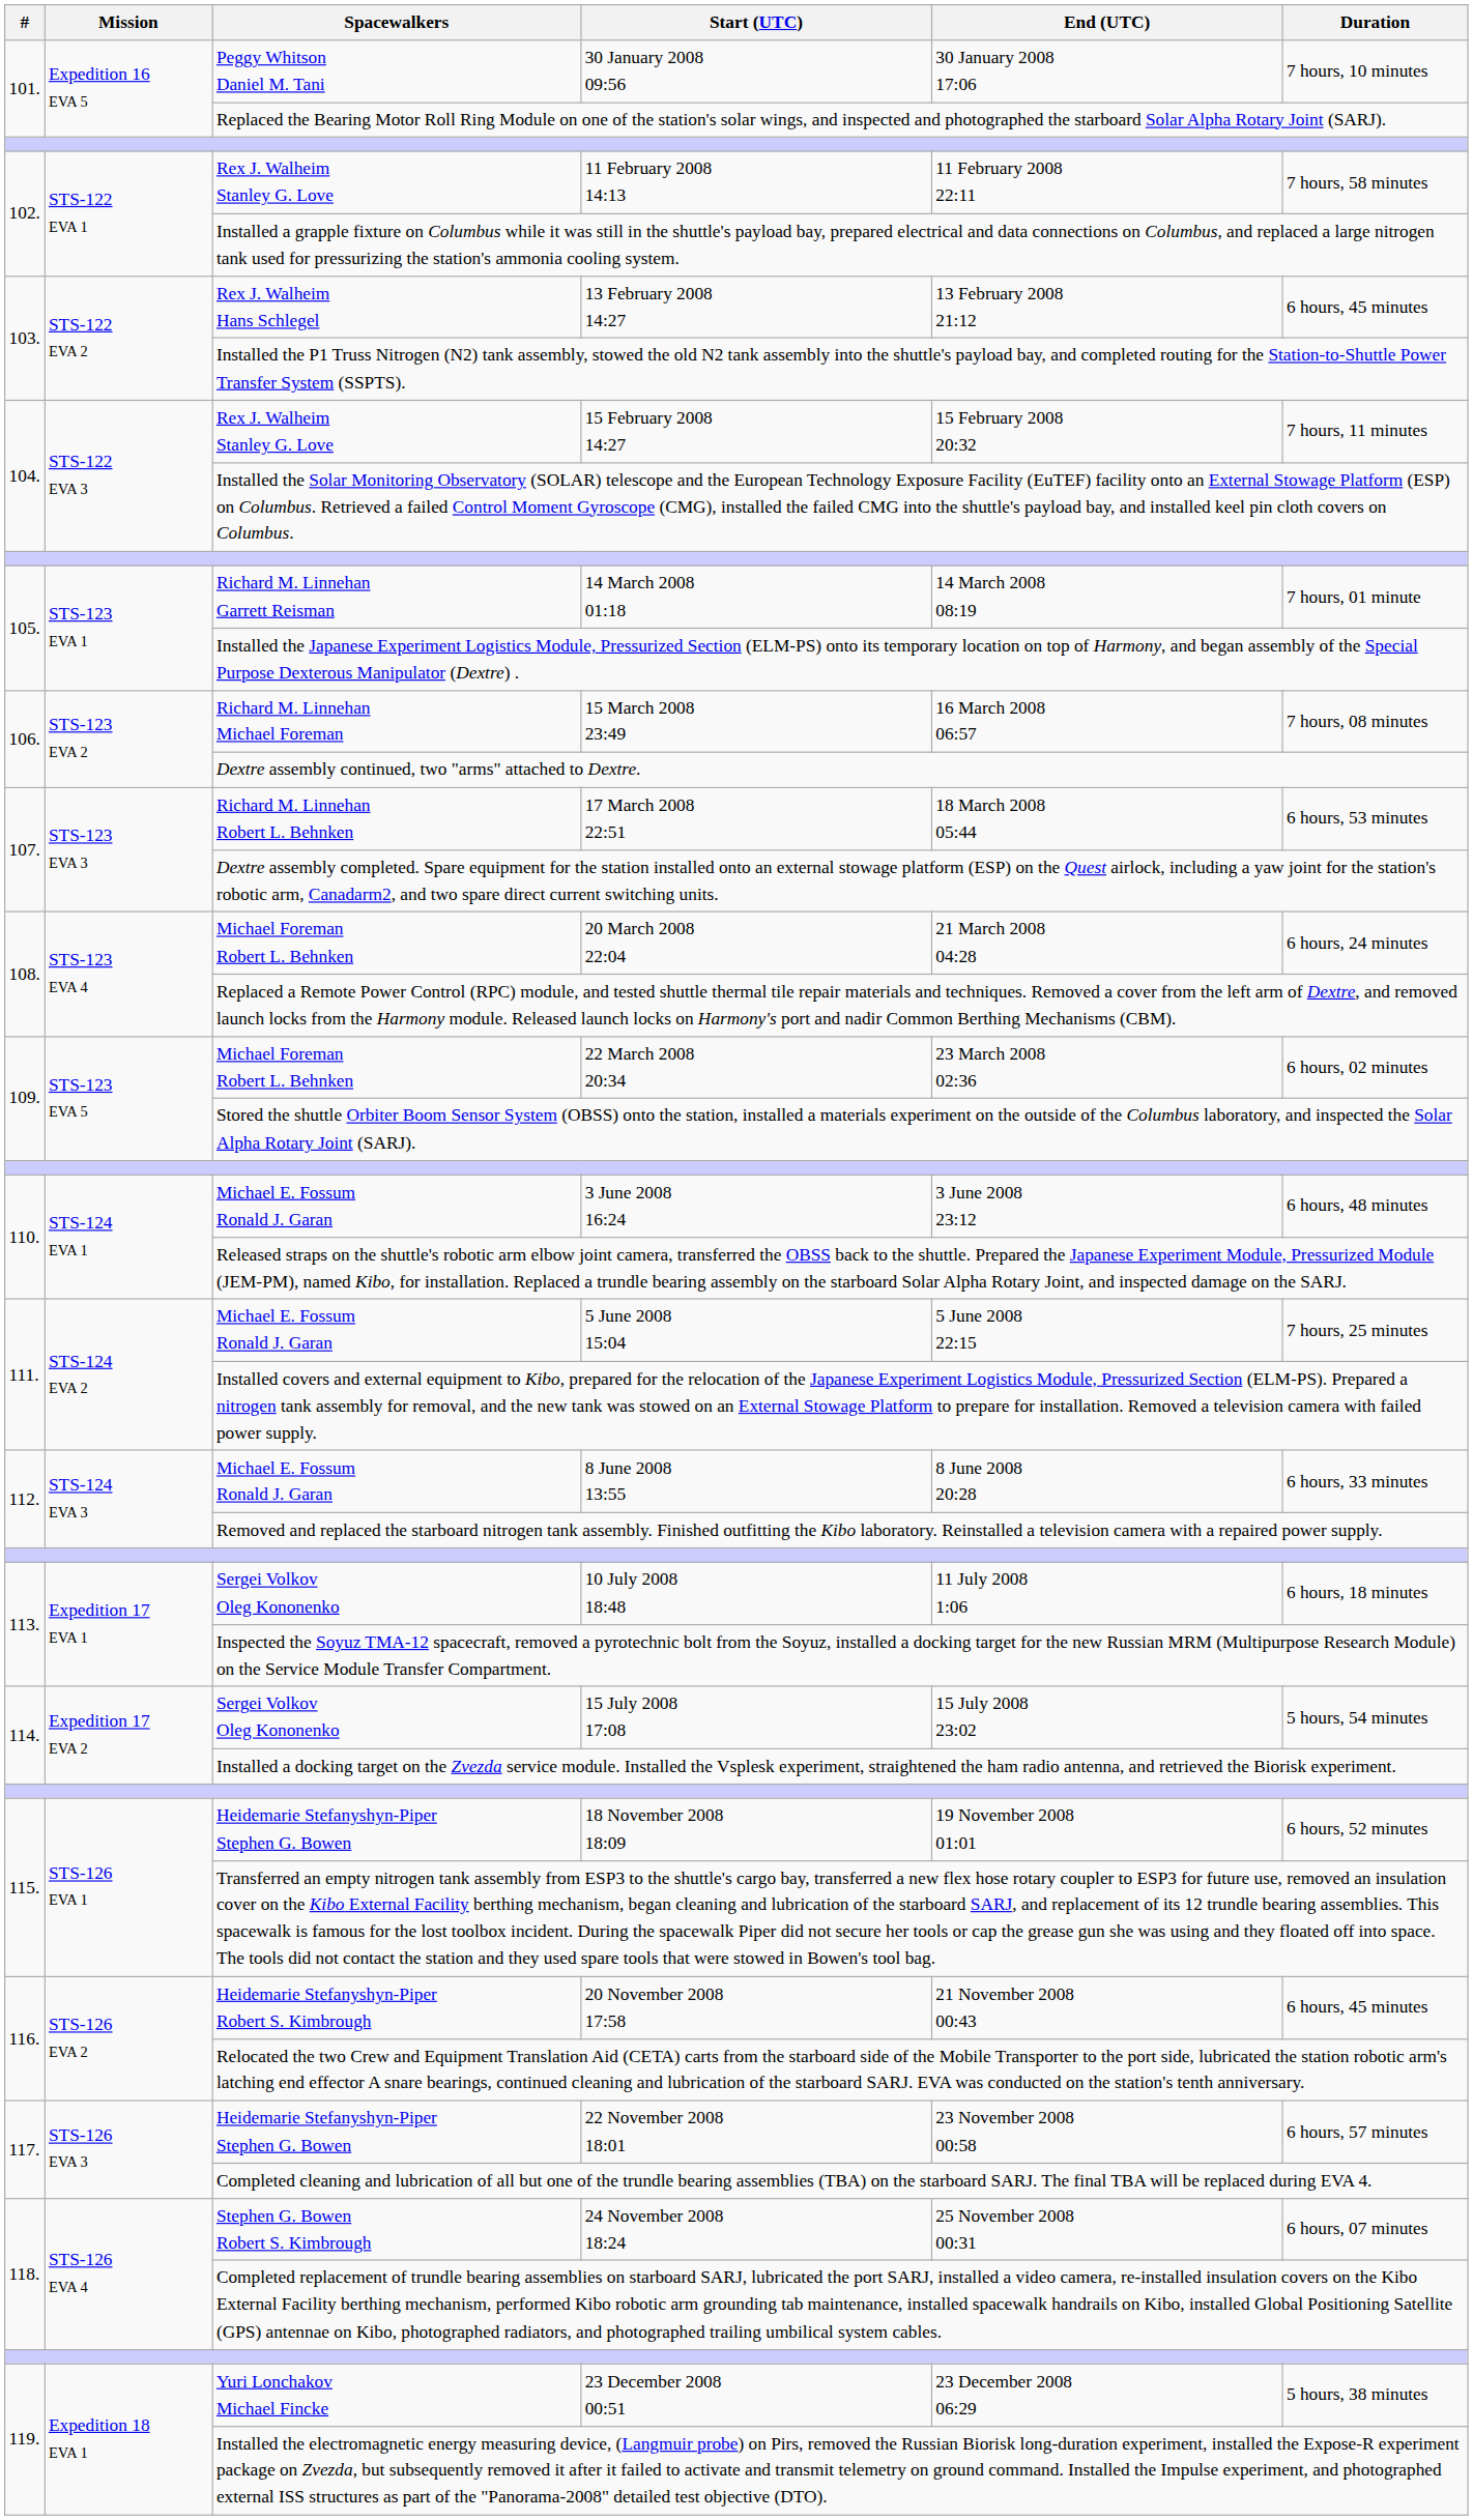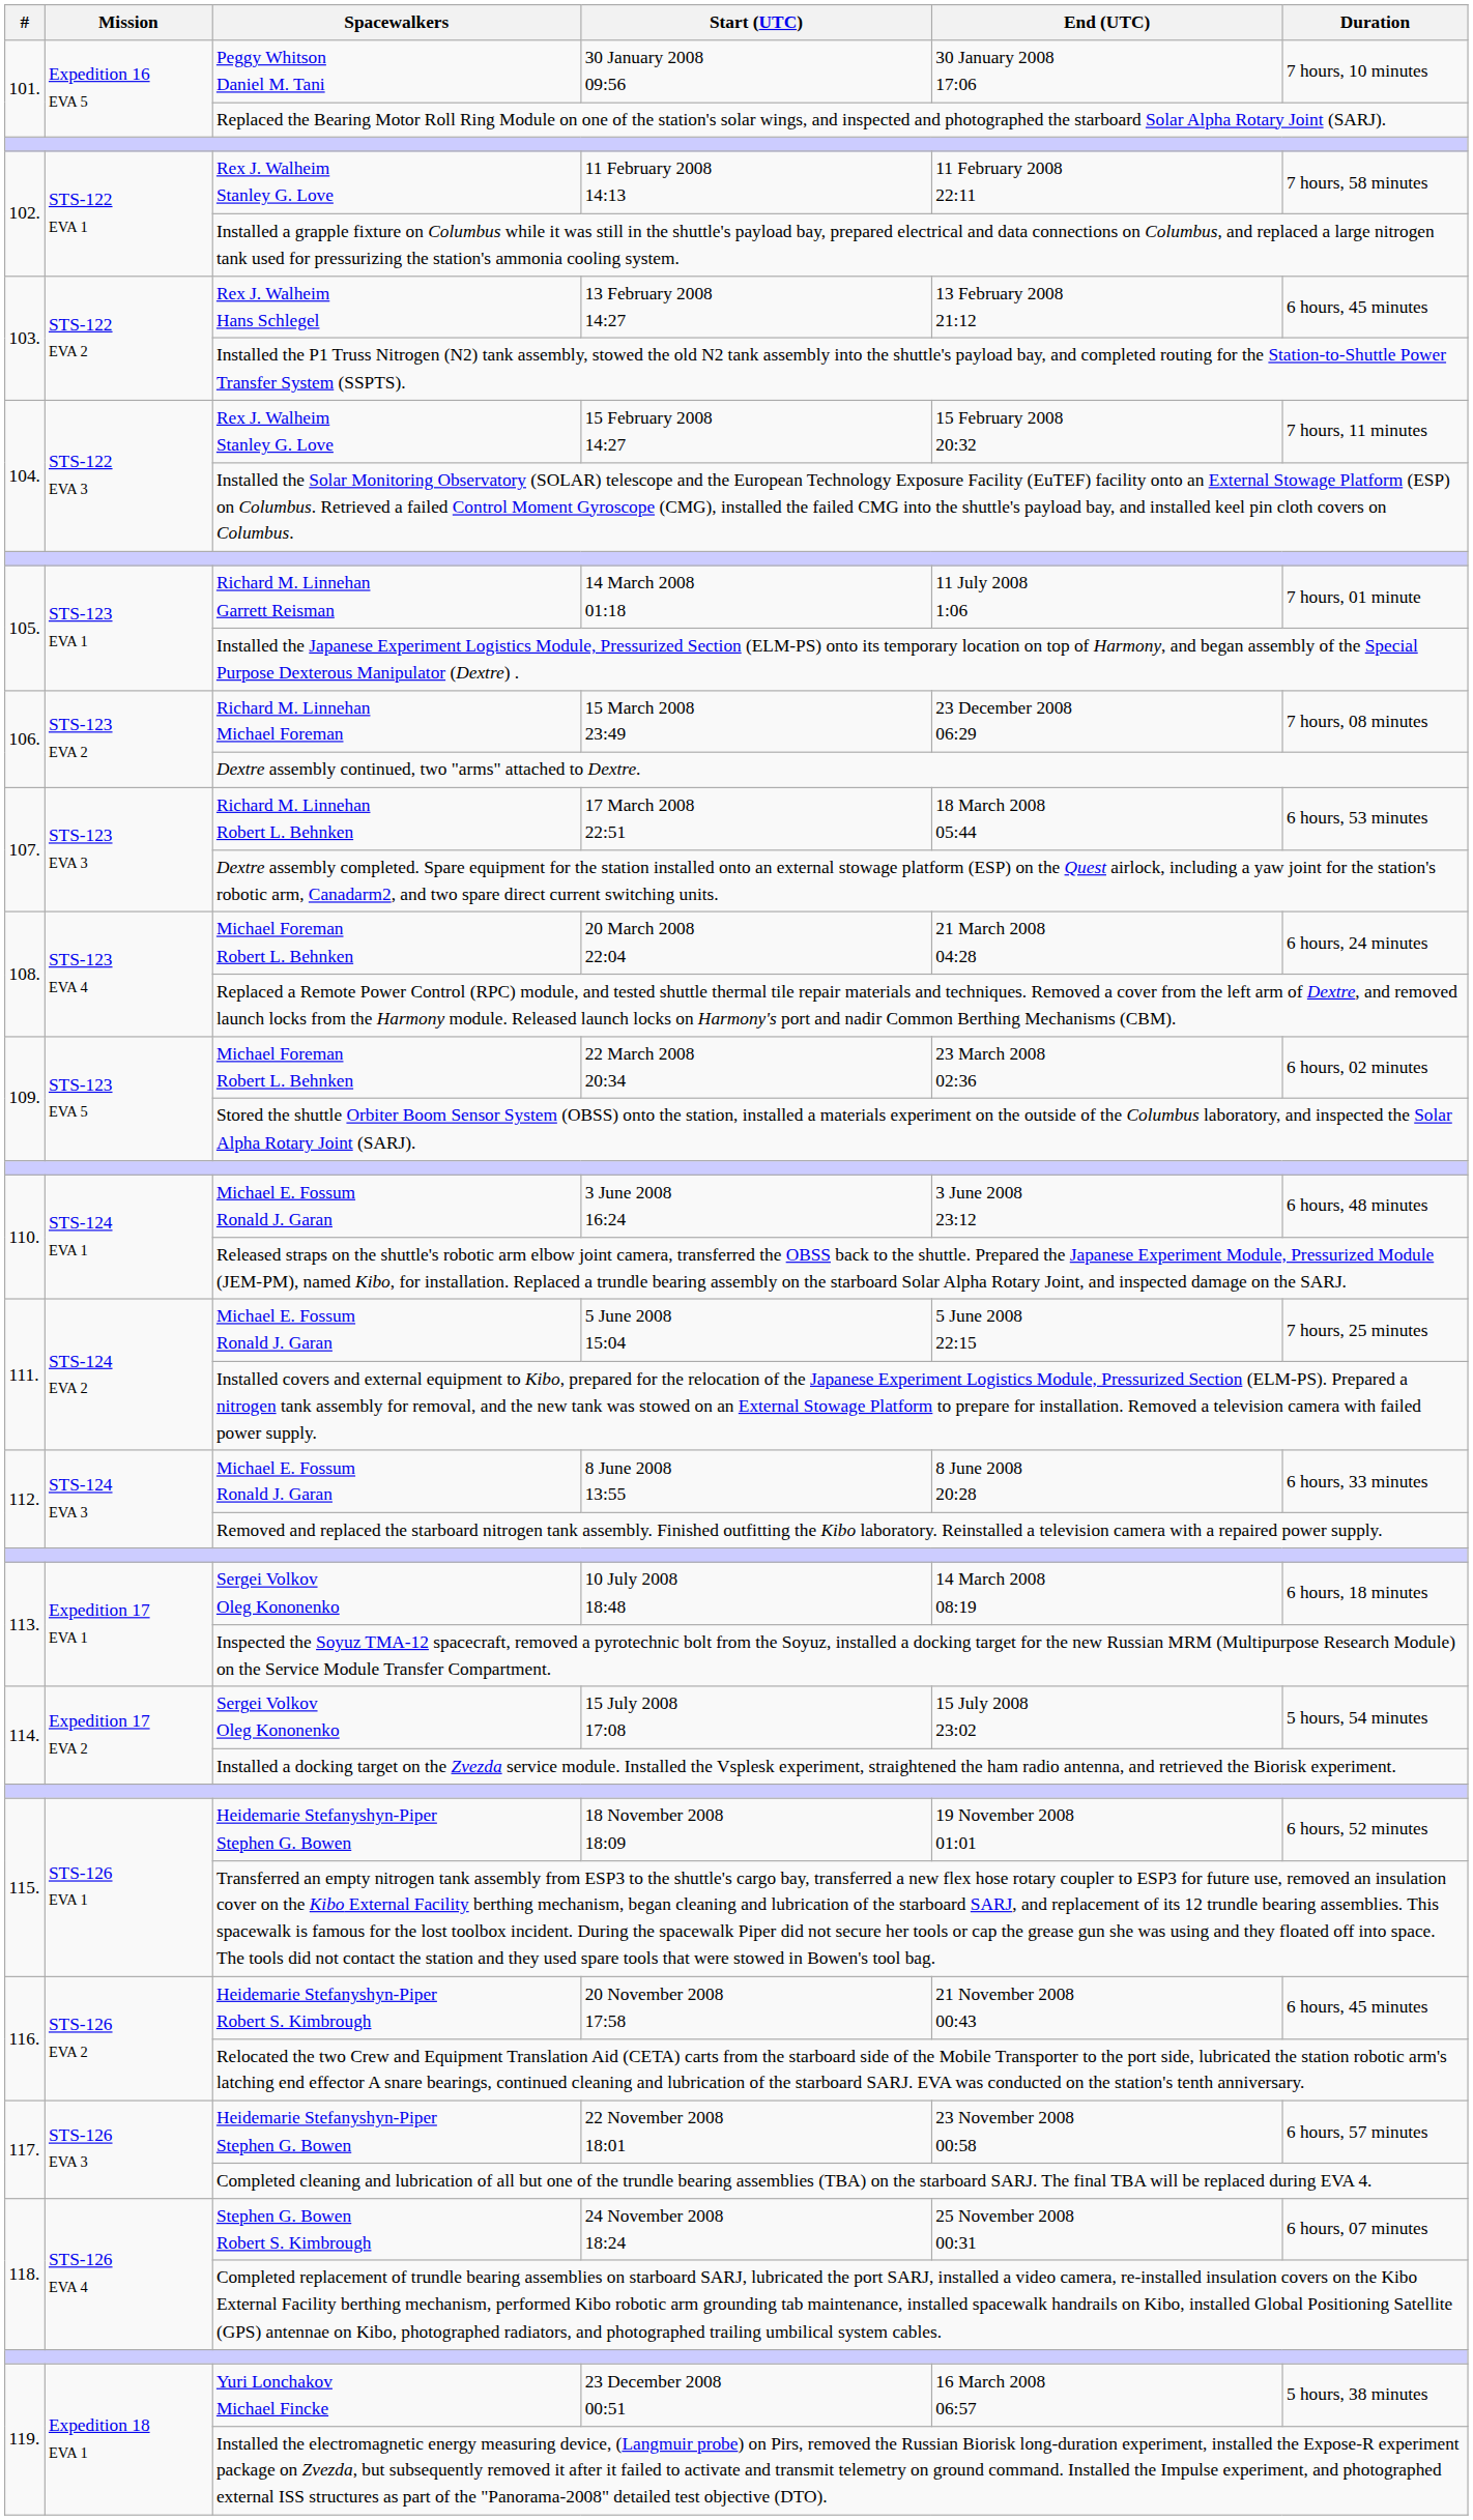14 March 2008 01:18 | End (UTC): 14 March 2008 08:19 -> 11 July 2008 1:06
15 March 2008 23:49 | End (UTC): 16 March 2008 06:57 -> 23 December 2008 06:29
10 July 2008 18:48 | End (UTC): 11 July 2008 1:06 -> 14 March 2008 08:19
23 December 2008 00:51 | End (UTC): 23 December 2008 06:29 -> 16 March 2008 06:57
